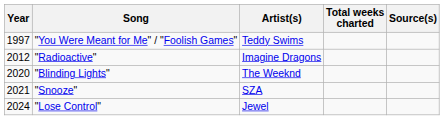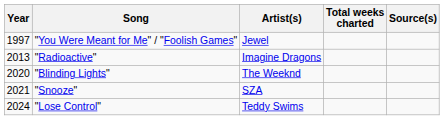"You Were Meant for Me" / "Foolish Games" | Artist(s): Teddy Swims -> Jewel
"Radioactive" | Year: 2012 -> 2013
"Lose Control" | Artist(s): Jewel -> Teddy Swims
